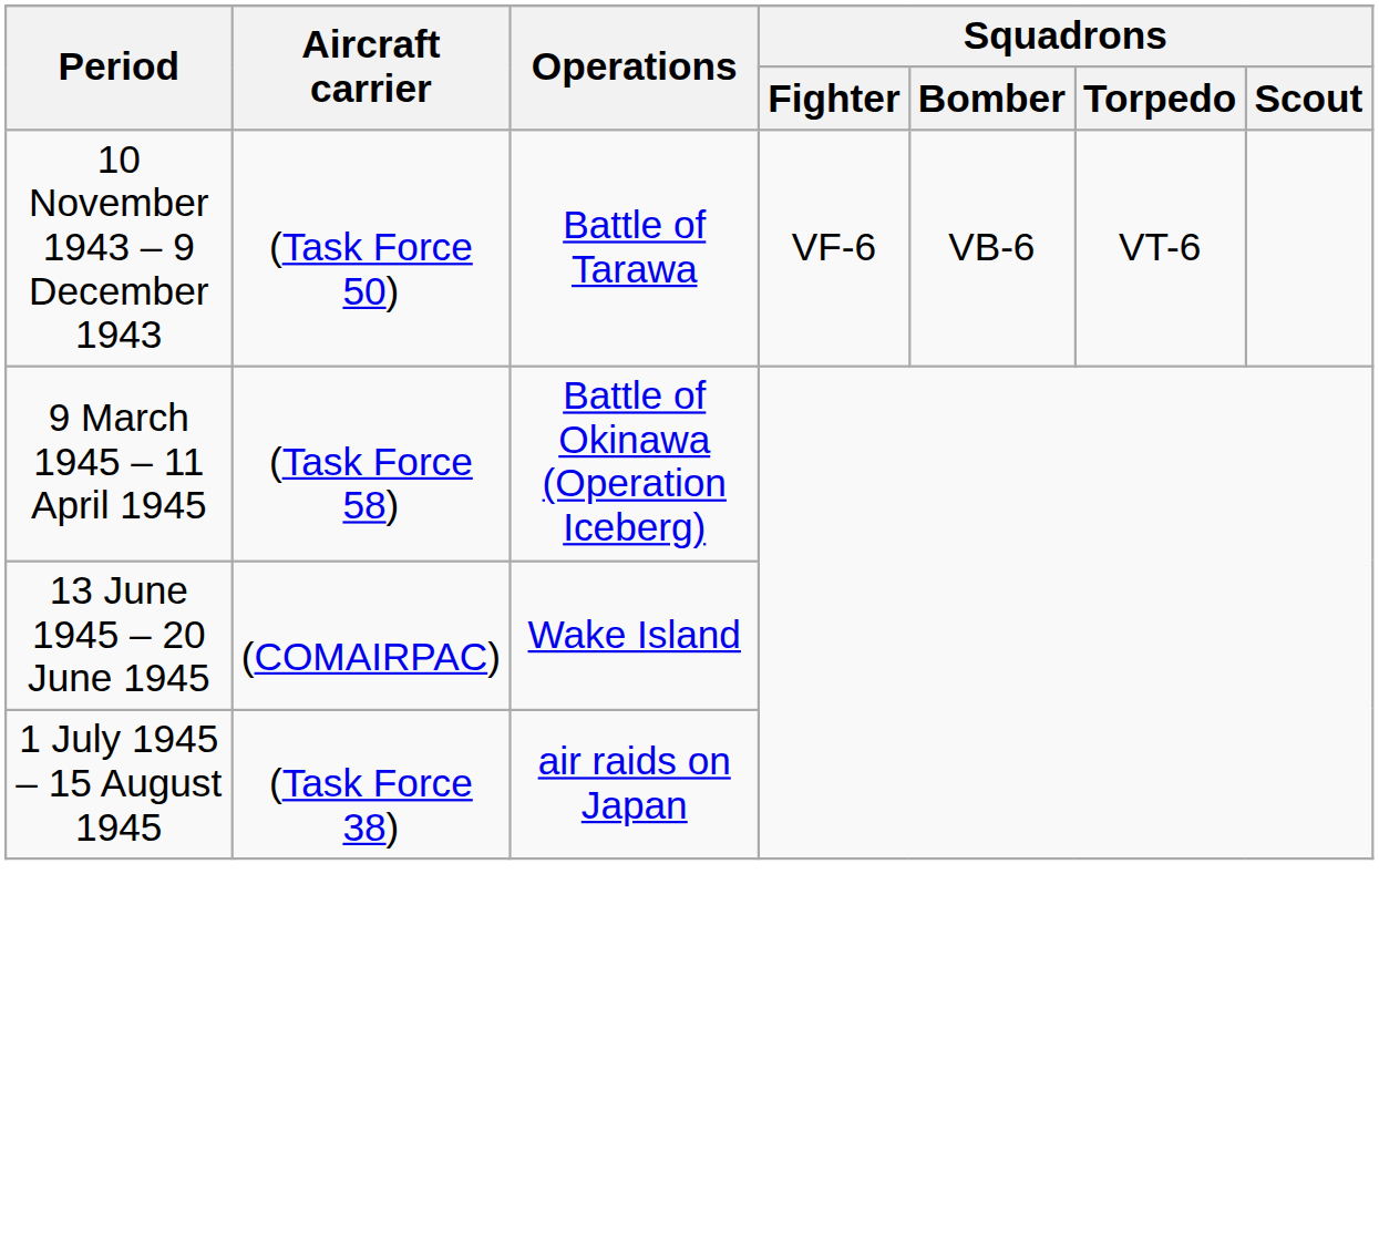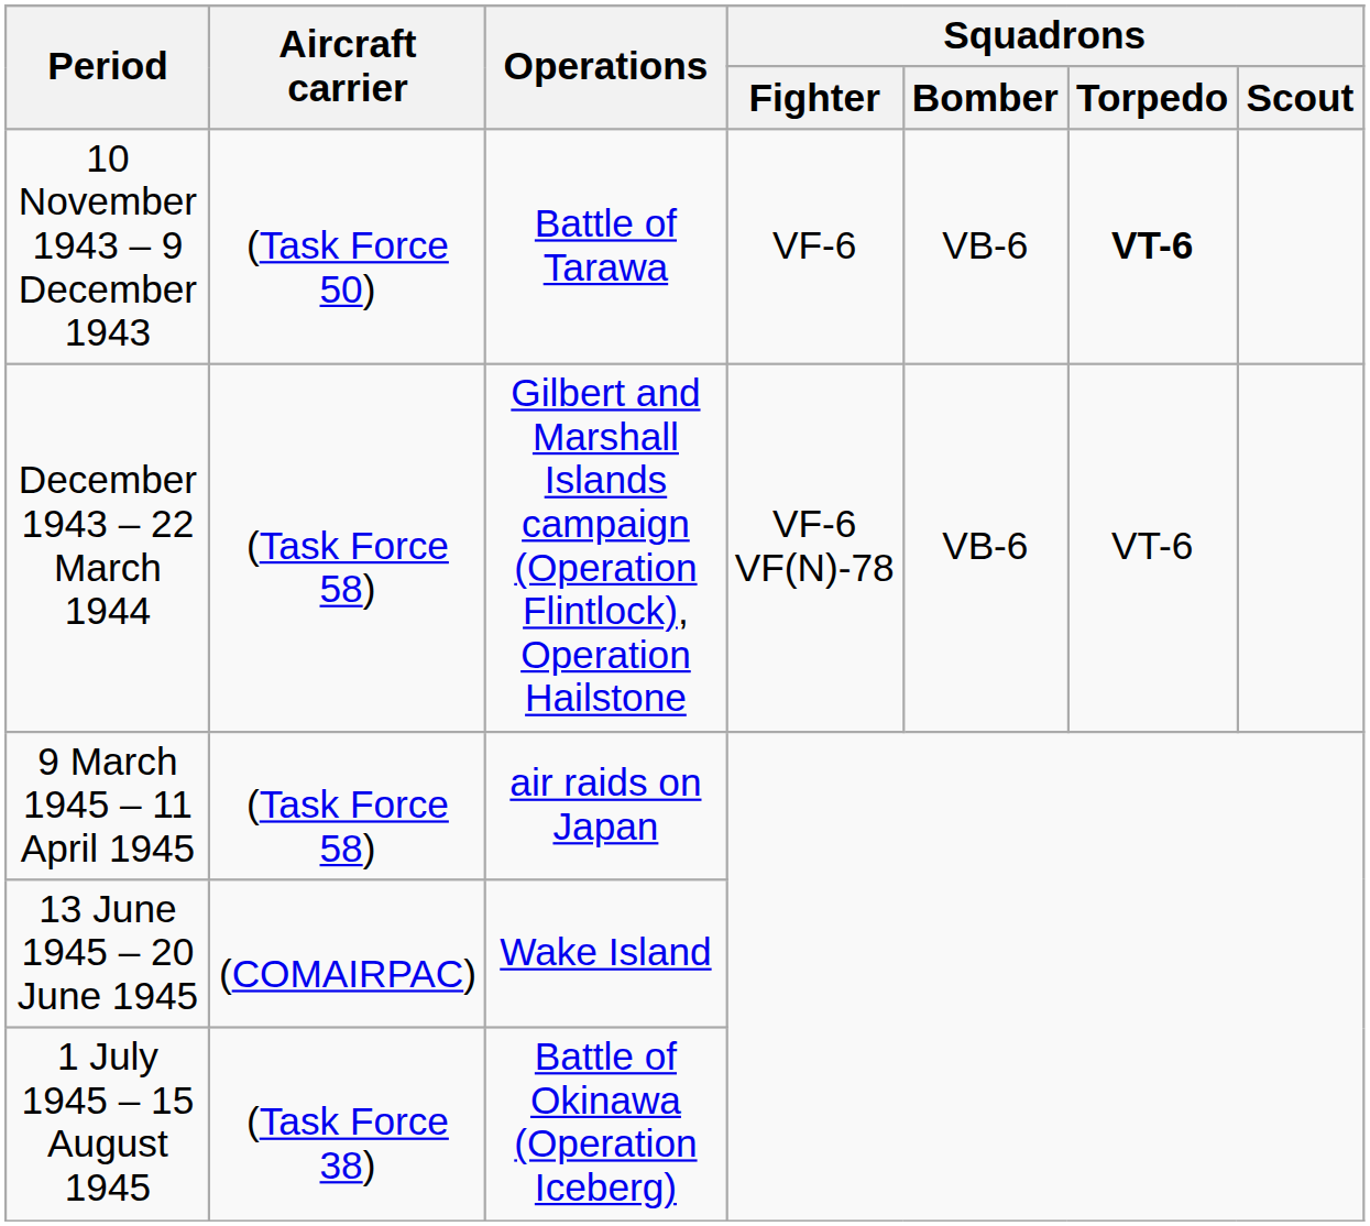10 November 1943 – 9 December 1943 | Squadrons / Torpedo: normal -> bold
+ row: December 1943 – 22 March 1944 | (Task Force 58) | Gilbert and Marshall Islands campaign (Operation Flintlock), Operation Hailstone | VF-6 VF(N)-78 | VB-6 | VT-6
9 March 1945 – 11 April 1945 | Operations: Battle of Okinawa (Operation Iceberg) -> air raids on Japan
1 July 1945 – 15 August 1945 | Operations: air raids on Japan -> Battle of Okinawa (Operation Iceberg)
